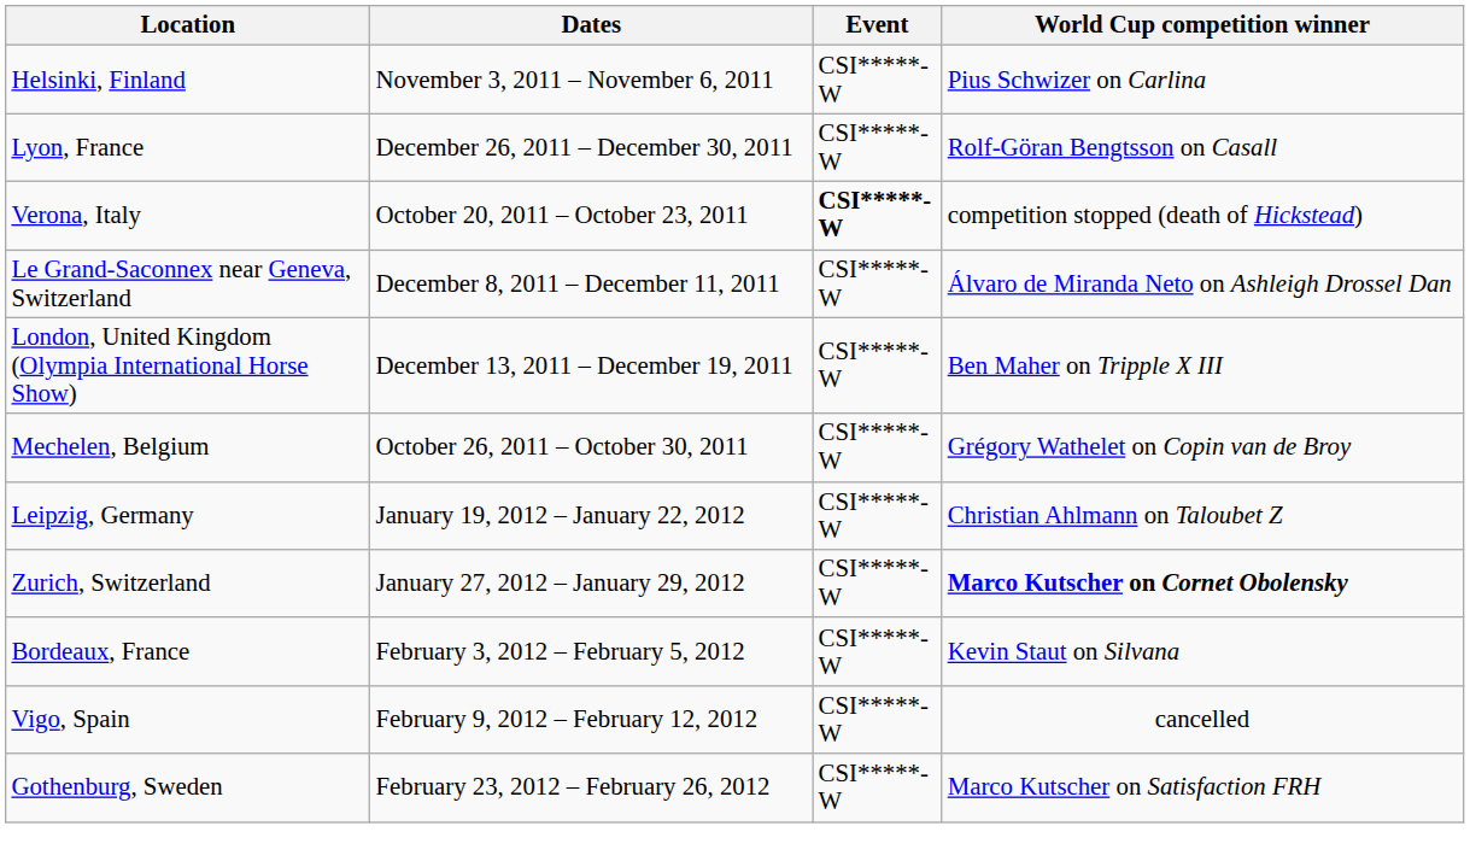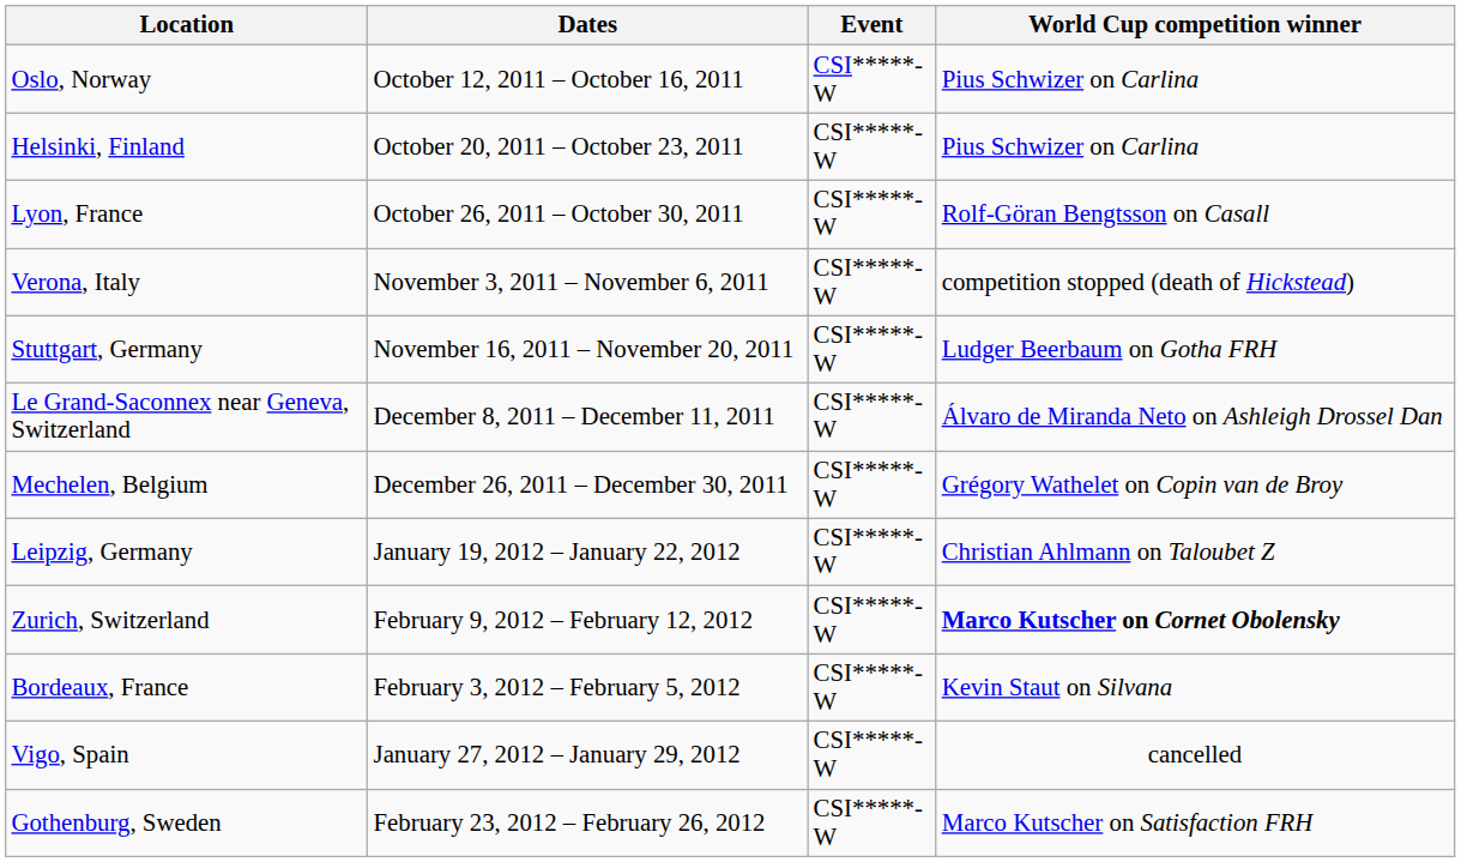+ row: Oslo, Norway | October 12, 2011 – October 16, 2011 | CSI*****-W | Pius Schwizer on Carlina
Helsinki, Finland | Dates: November 3, 2011 – November 6, 2011 -> October 20, 2011 – October 23, 2011
Lyon, France | Dates: December 26, 2011 – December 30, 2011 -> October 26, 2011 – October 30, 2011
Verona, Italy | Dates: October 20, 2011 – October 23, 2011 -> November 3, 2011 – November 6, 2011
Verona, Italy | Event: bold -> normal
+ row: Stuttgart, Germany | November 16, 2011 – November 20, 2011 | CSI*****-W | Ludger Beerbaum on Gotha FRH
- row: London, United Kingdom (Olympia International Horse Show) | December 13, 2011 – December 19, 2011 | CSI*****-W | Ben Maher on Tripple X III
Mechelen, Belgium | Dates: October 26, 2011 – October 30, 2011 -> December 26, 2011 – December 30, 2011
Zurich, Switzerland | Dates: January 27, 2012 – January 29, 2012 -> February 9, 2012 – February 12, 2012
Vigo, Spain | Dates: February 9, 2012 – February 12, 2012 -> January 27, 2012 – January 29, 2012
